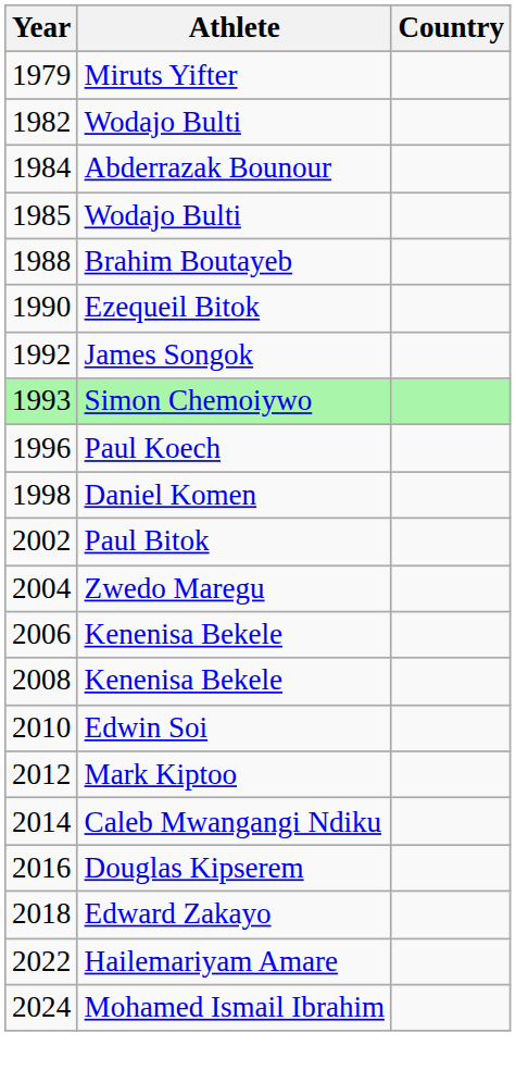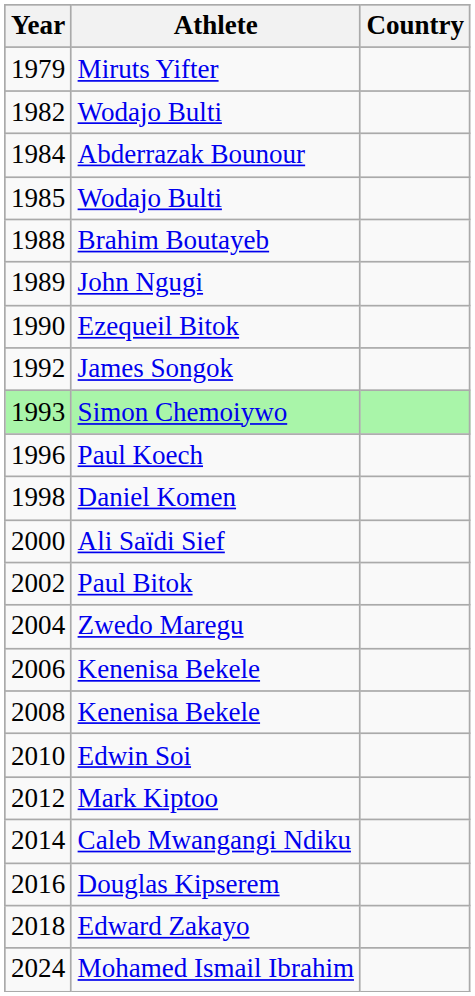+ row: 1989 | John Ngugi
+ row: 2000 | Ali Saïdi Sief
- row: 2022 | Hailemariyam Amare
